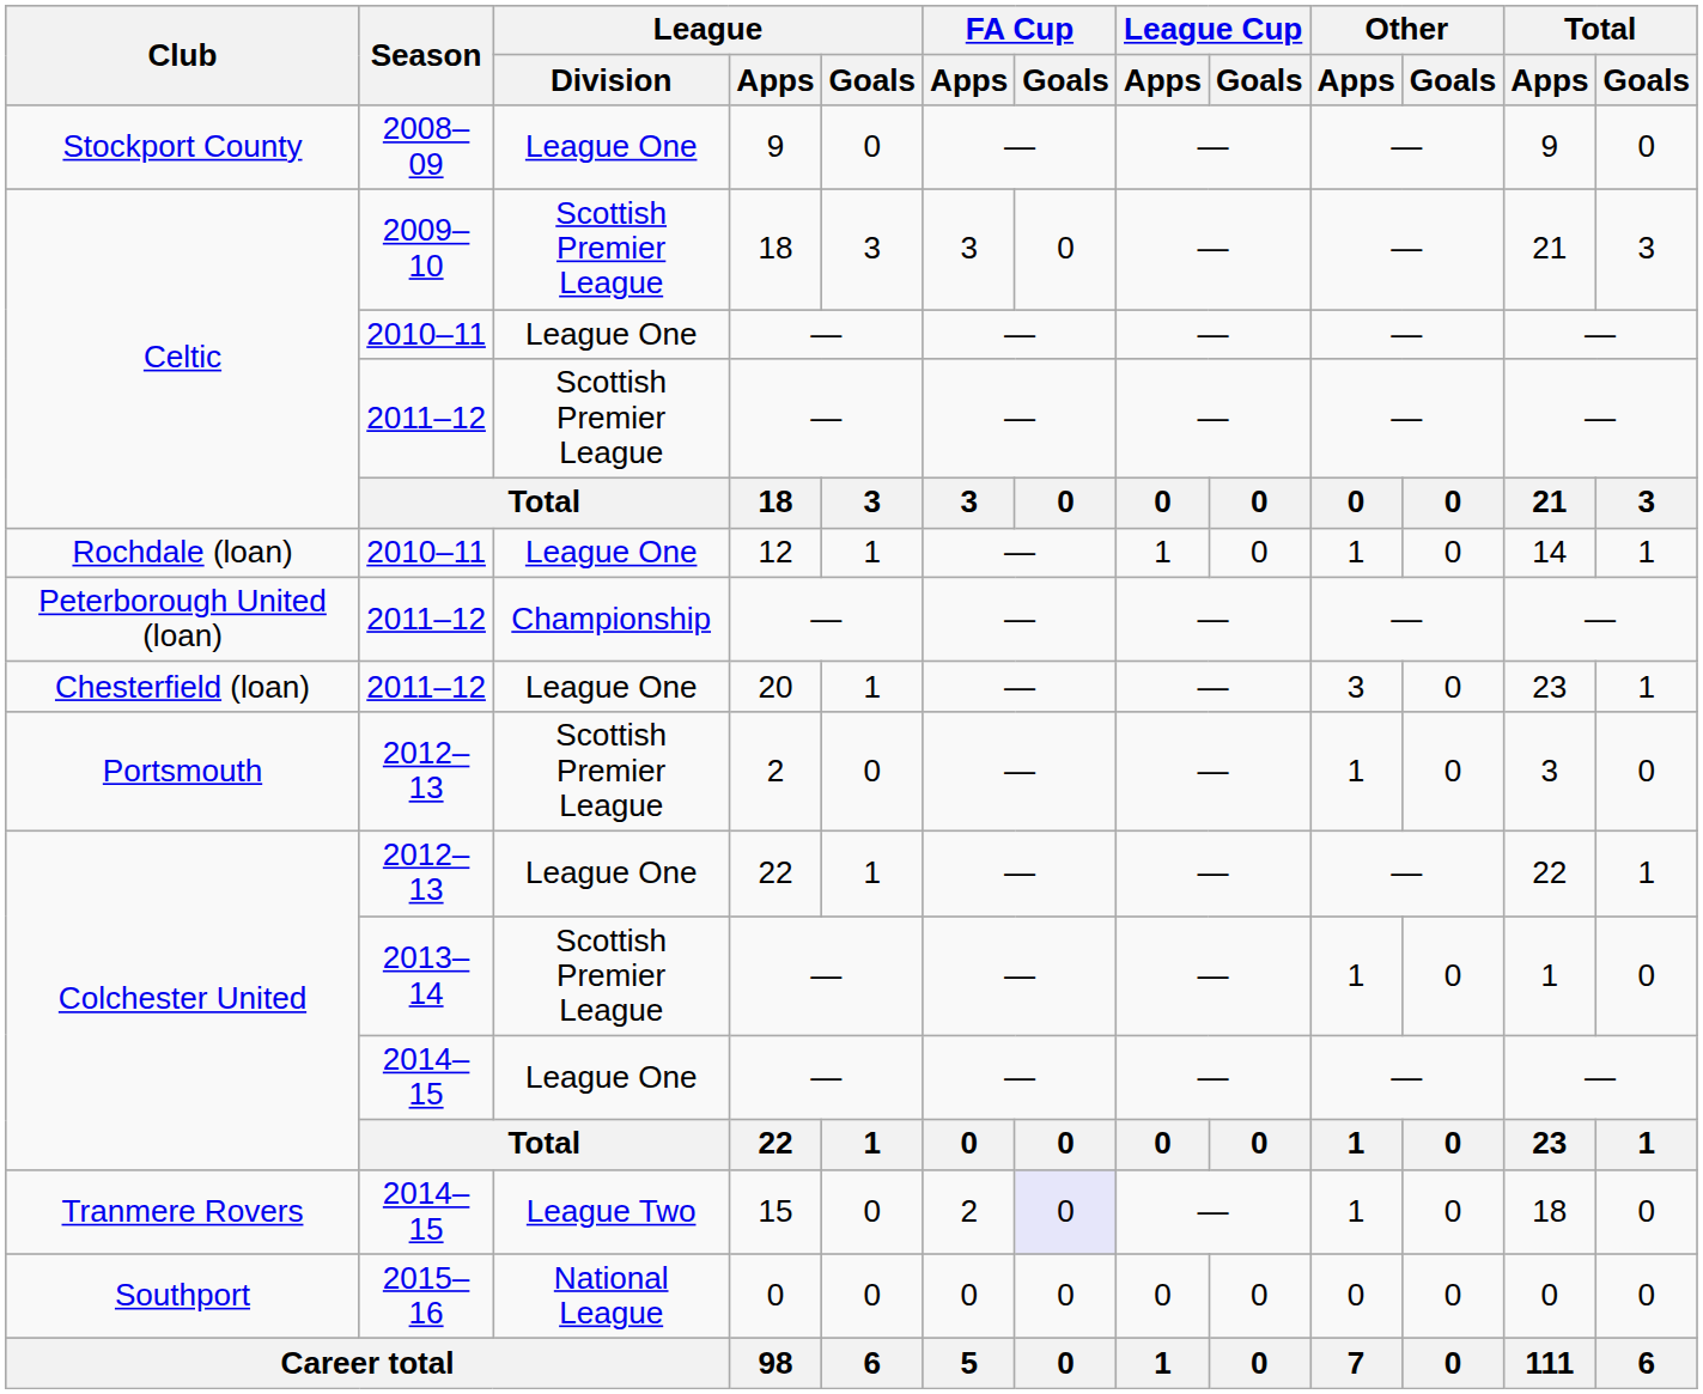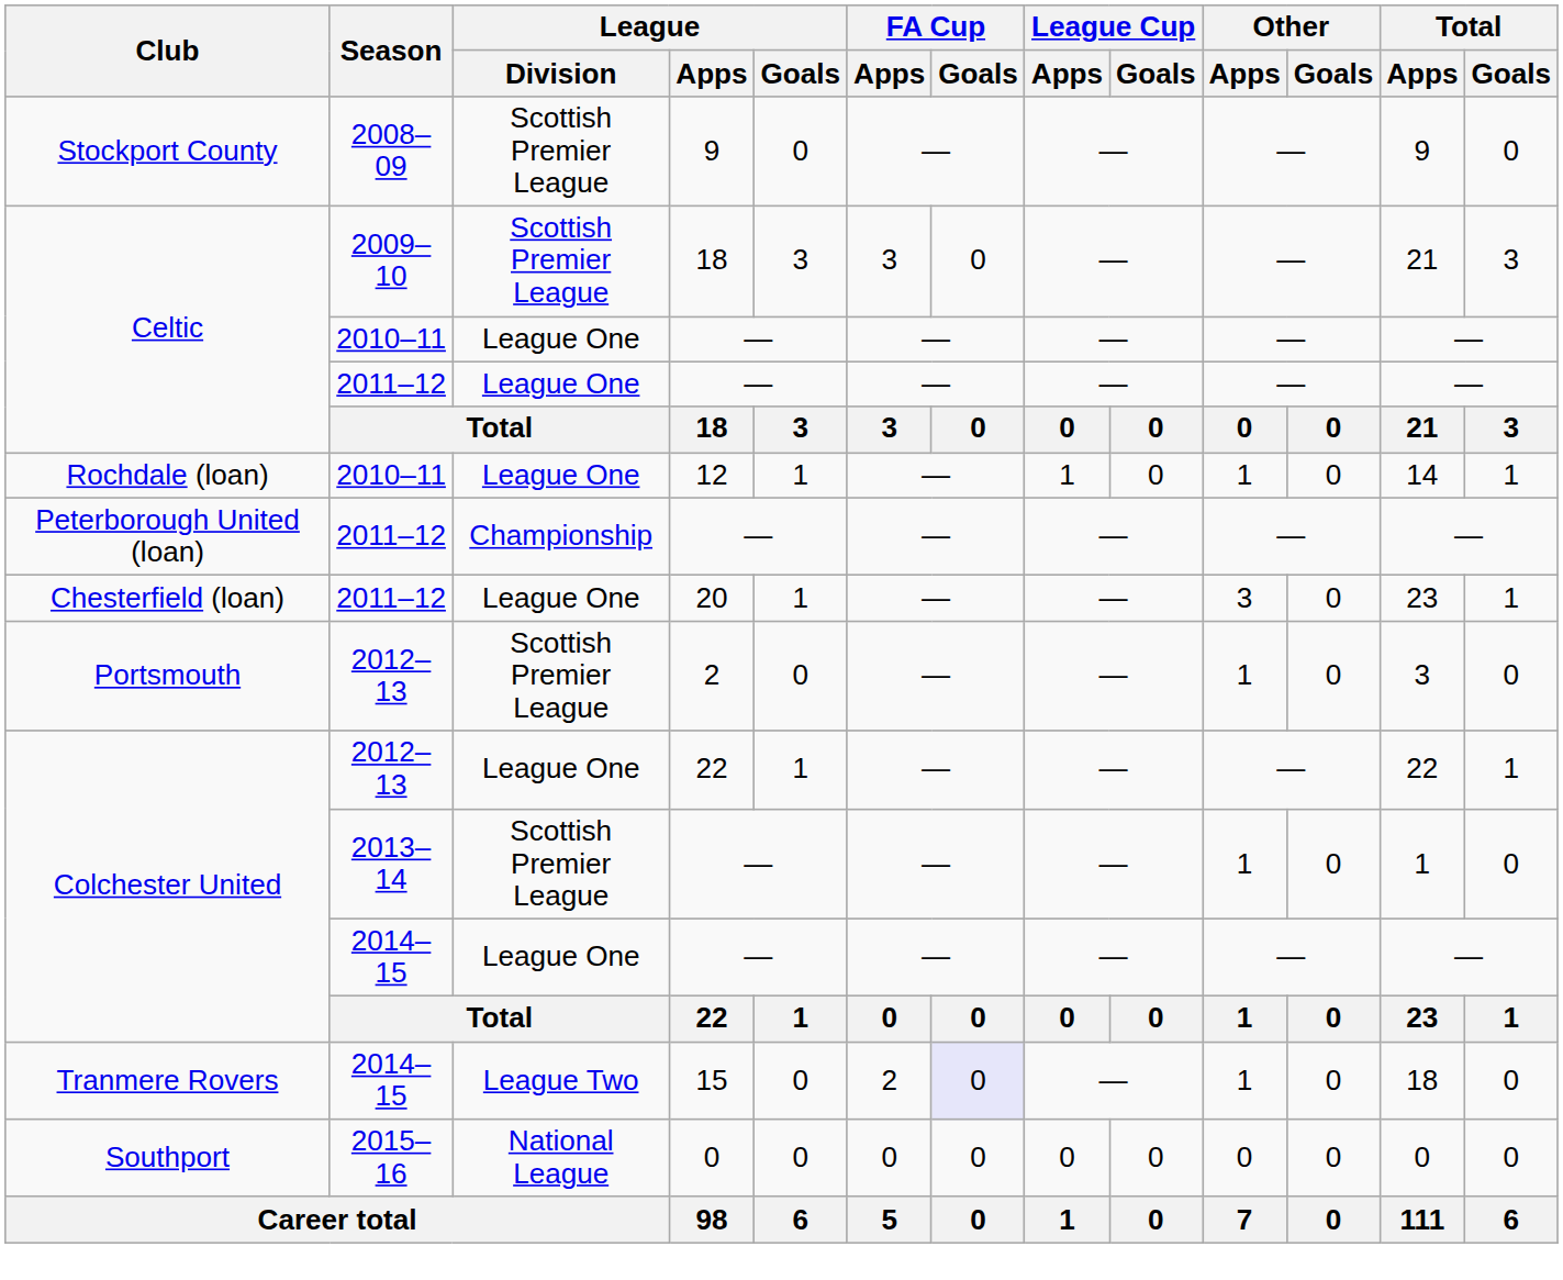Stockport County | League / Division: League One -> Scottish Premier League
Celtic / 2011–12 | League / Division: Scottish Premier League -> League One
